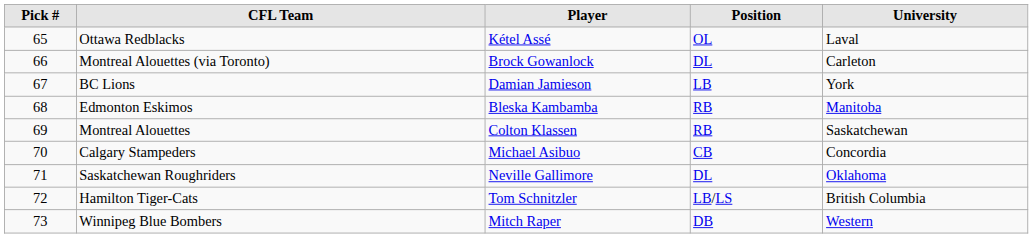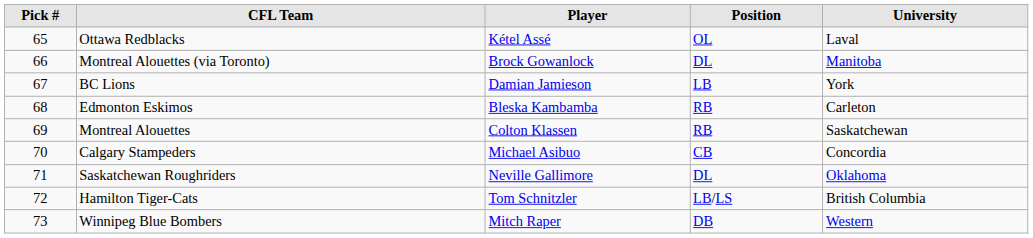Montreal Alouettes (via Toronto) | University: Carleton -> Manitoba
Edmonton Eskimos | University: Manitoba -> Carleton
